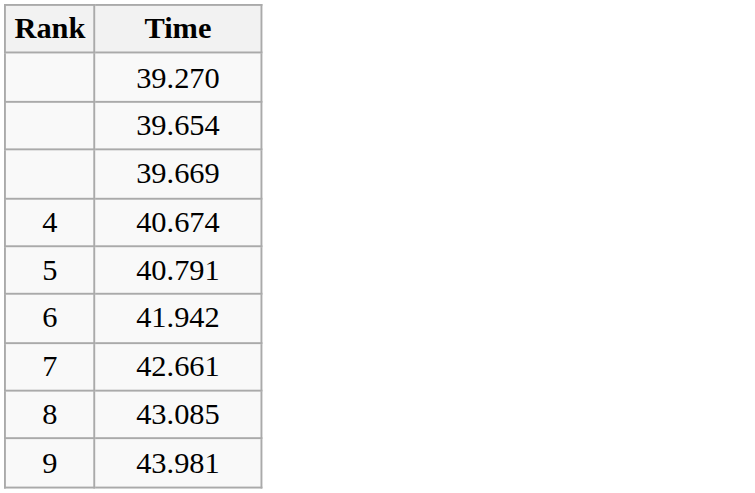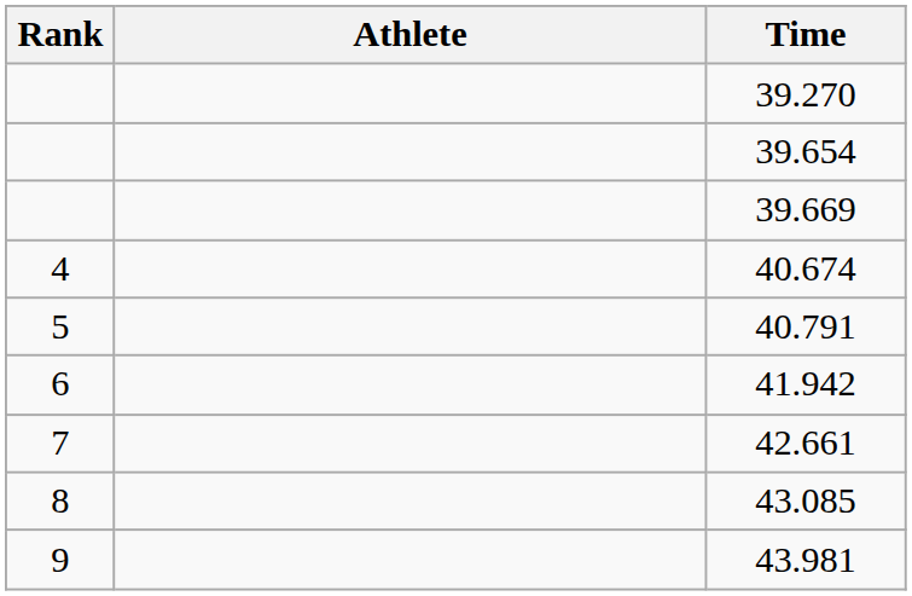+ column: Athlete
